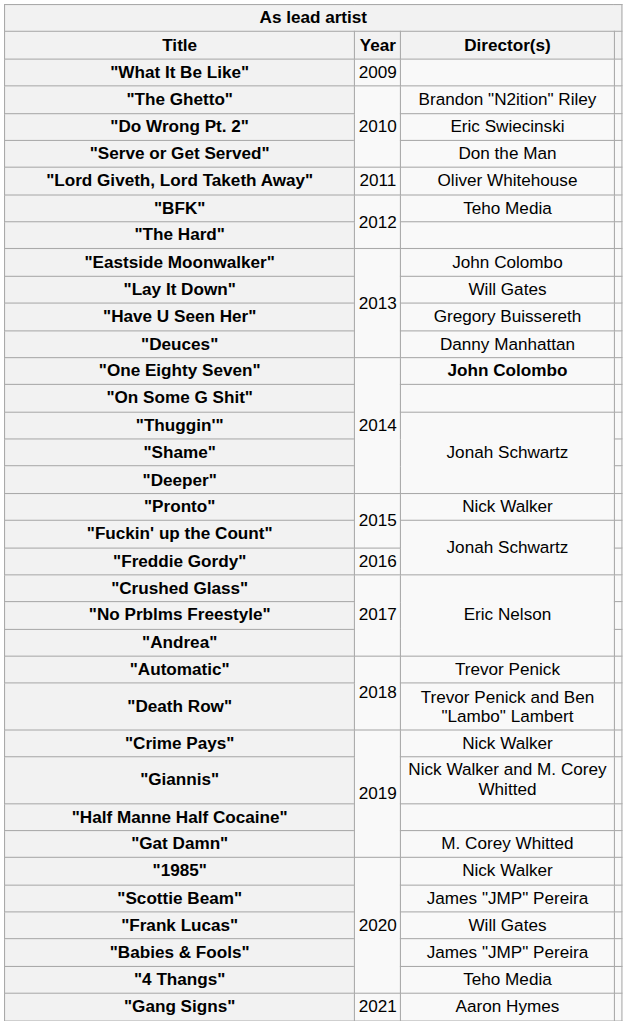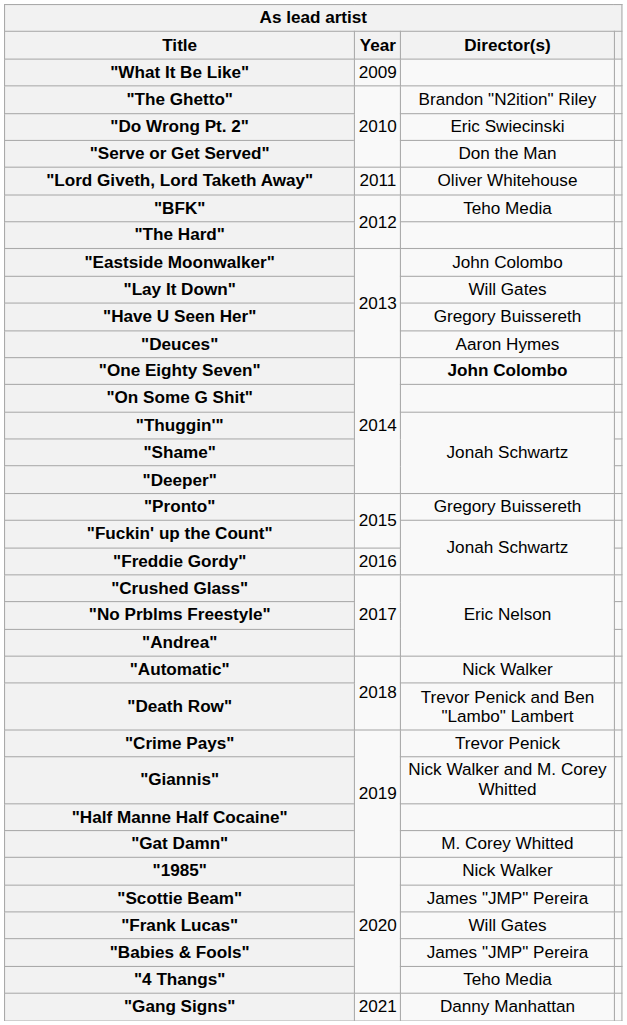"Deuces" | Director(s): Danny Manhattan -> Aaron Hymes
"Pronto" | Director(s): Nick Walker -> Gregory Buissereth
"Automatic" | Director(s): Trevor Penick -> Nick Walker
"Crime Pays" | Director(s): Nick Walker -> Trevor Penick
"Gang Signs" | Director(s): Aaron Hymes -> Danny Manhattan
